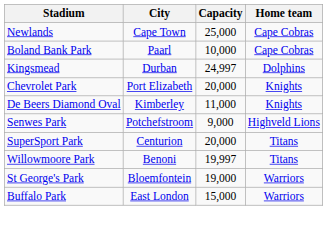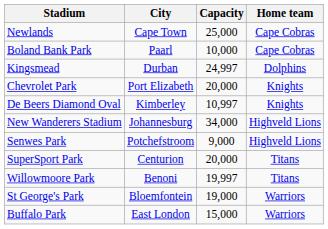De Beers Diamond Oval | Capacity: 11,000 -> 10,997
+ row: New Wanderers Stadium | Johannesburg | 34,000 | Highveld Lions
